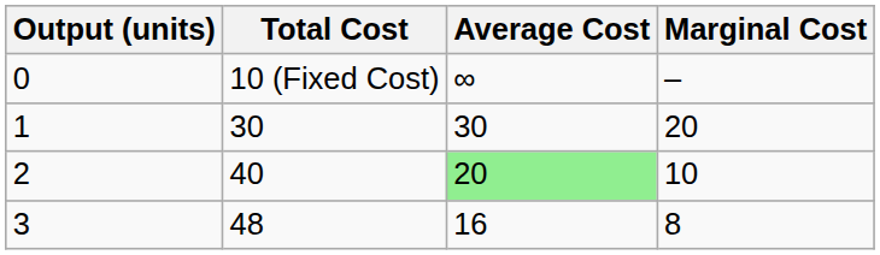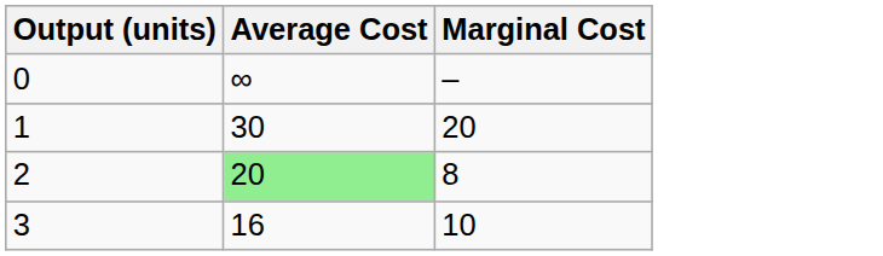- column: Total Cost | 10 (Fixed Cost) | 30 | 40 | 48
2 | Marginal Cost: 10 -> 8
3 | Marginal Cost: 8 -> 10
